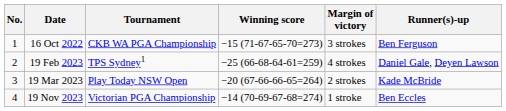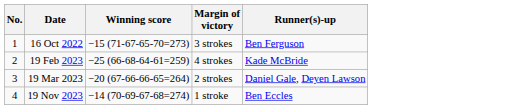- column: Tournament | CKB WA PGA Championship | TPS Sydney1 | Play Today NSW Open | Victorian PGA Championship
19 Feb 2023 | Runner(s)-up: Daniel Gale, Deyen Lawson -> Kade McBride
19 Mar 2023 | Runner(s)-up: Kade McBride -> Daniel Gale, Deyen Lawson
